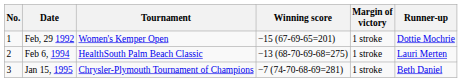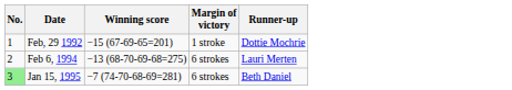- column: Tournament | Women's Kemper Open | HealthSouth Palm Beach Classic | Chrysler-Plymouth Tournament of Champions
Feb 6, 1994 | Margin of victory: 1 stroke -> 6 strokes
Jan 15, 1995 | No.: no background -> lightgreen background
Jan 15, 1995 | Margin of victory: 1 stroke -> 6 strokes
